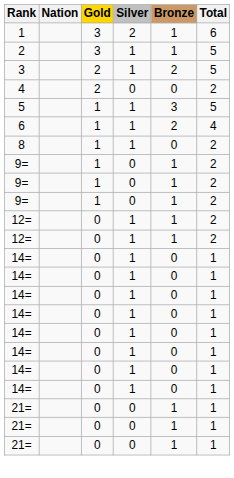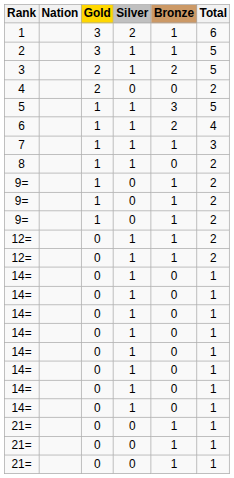+ row: 7 | 1 | 1 | 1 | 3
